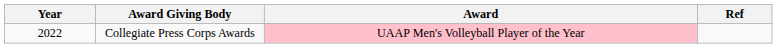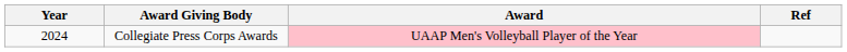Collegiate Press Corps Awards | Year: 2022 -> 2024
